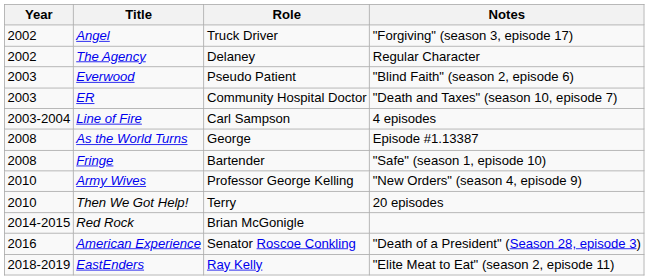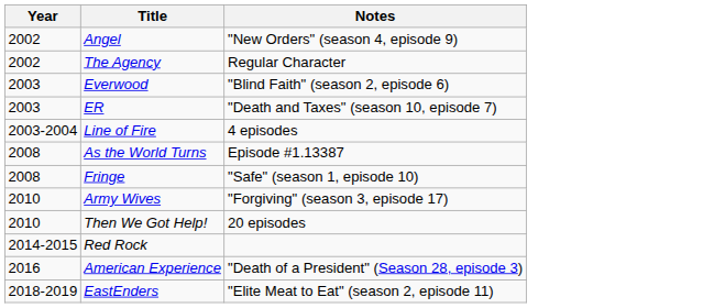- column: Role | Truck Driver | Delaney | Pseudo Patient | Community Hospital Doctor | Carl Sampson | George | Bartender | Professor George Kelling | Terry | Brian McGonigle | Senator Roscoe Conkling | Ray Kelly
Angel | Notes: "Forgiving" (season 3, episode 17) -> "New Orders" (season 4, episode 9)
Army Wives | Notes: "New Orders" (season 4, episode 9) -> "Forgiving" (season 3, episode 17)
